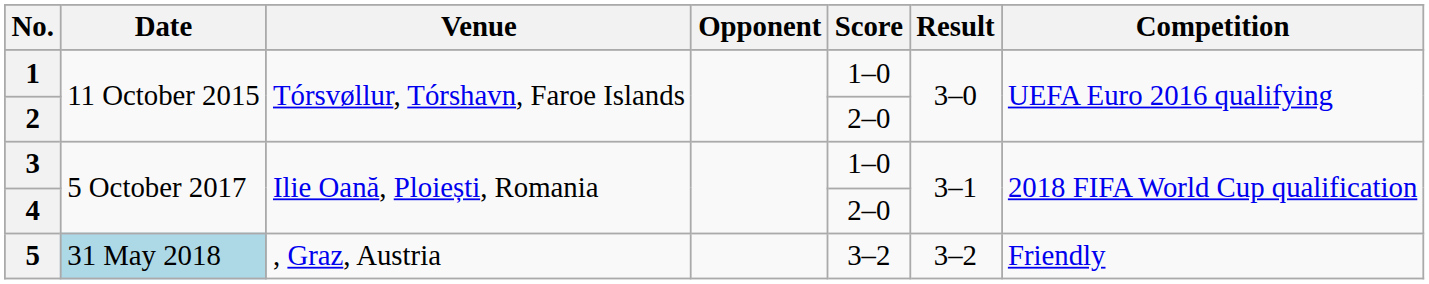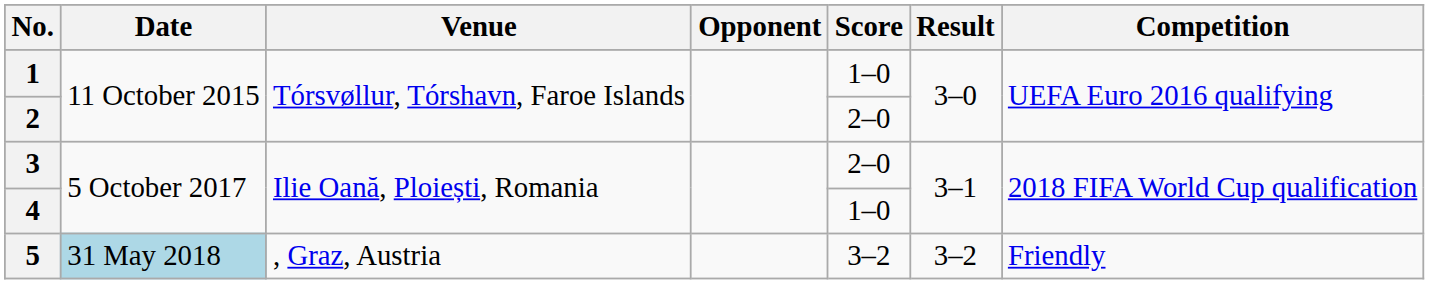3 | Score: 1–0 -> 2–0
4 | Score: 2–0 -> 1–0
